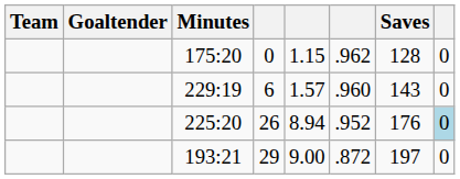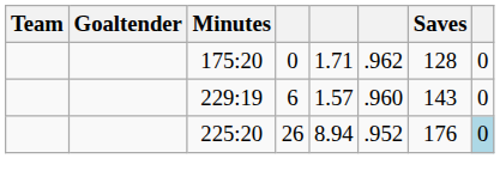175:20 | column 5: 1.15 -> 1.71
- row: 193:21 | 29 | 9.00 | .872 | 197 | 0
